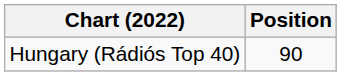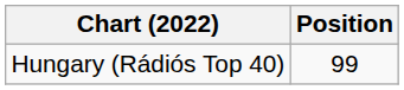Hungary (Rádiós Top 40) | Position: 90 -> 99
